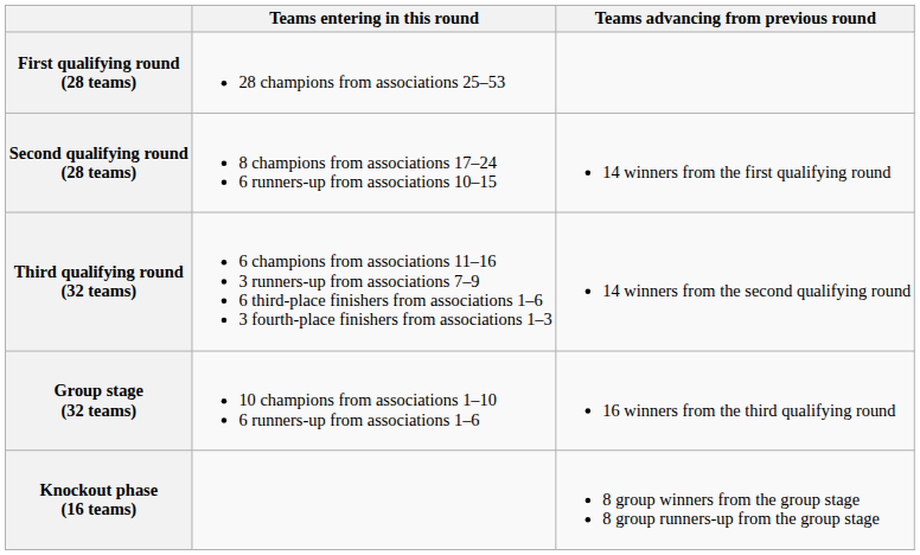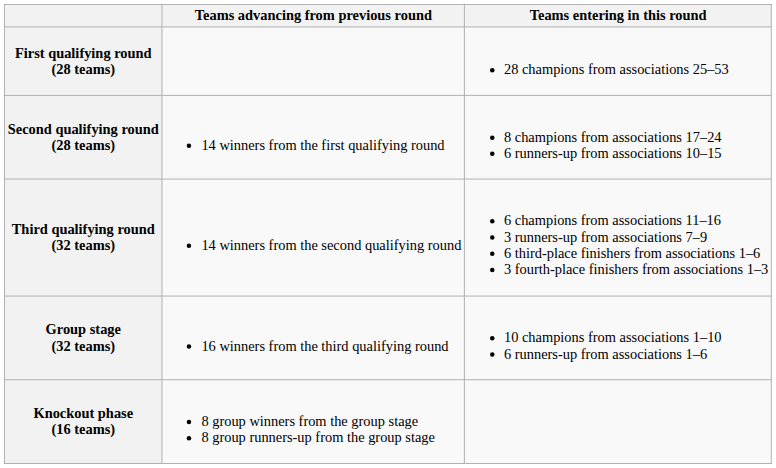columns swapped: Teams entering in this round <-> Teams advancing from previous round
